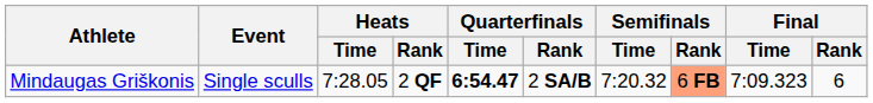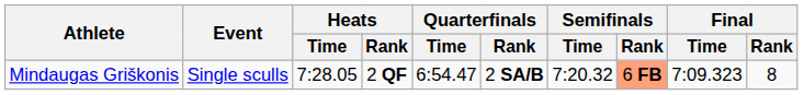Mindaugas Griškonis | Quarterfinals / Time: bold -> normal
Mindaugas Griškonis | Final / Rank: 6 -> 8
